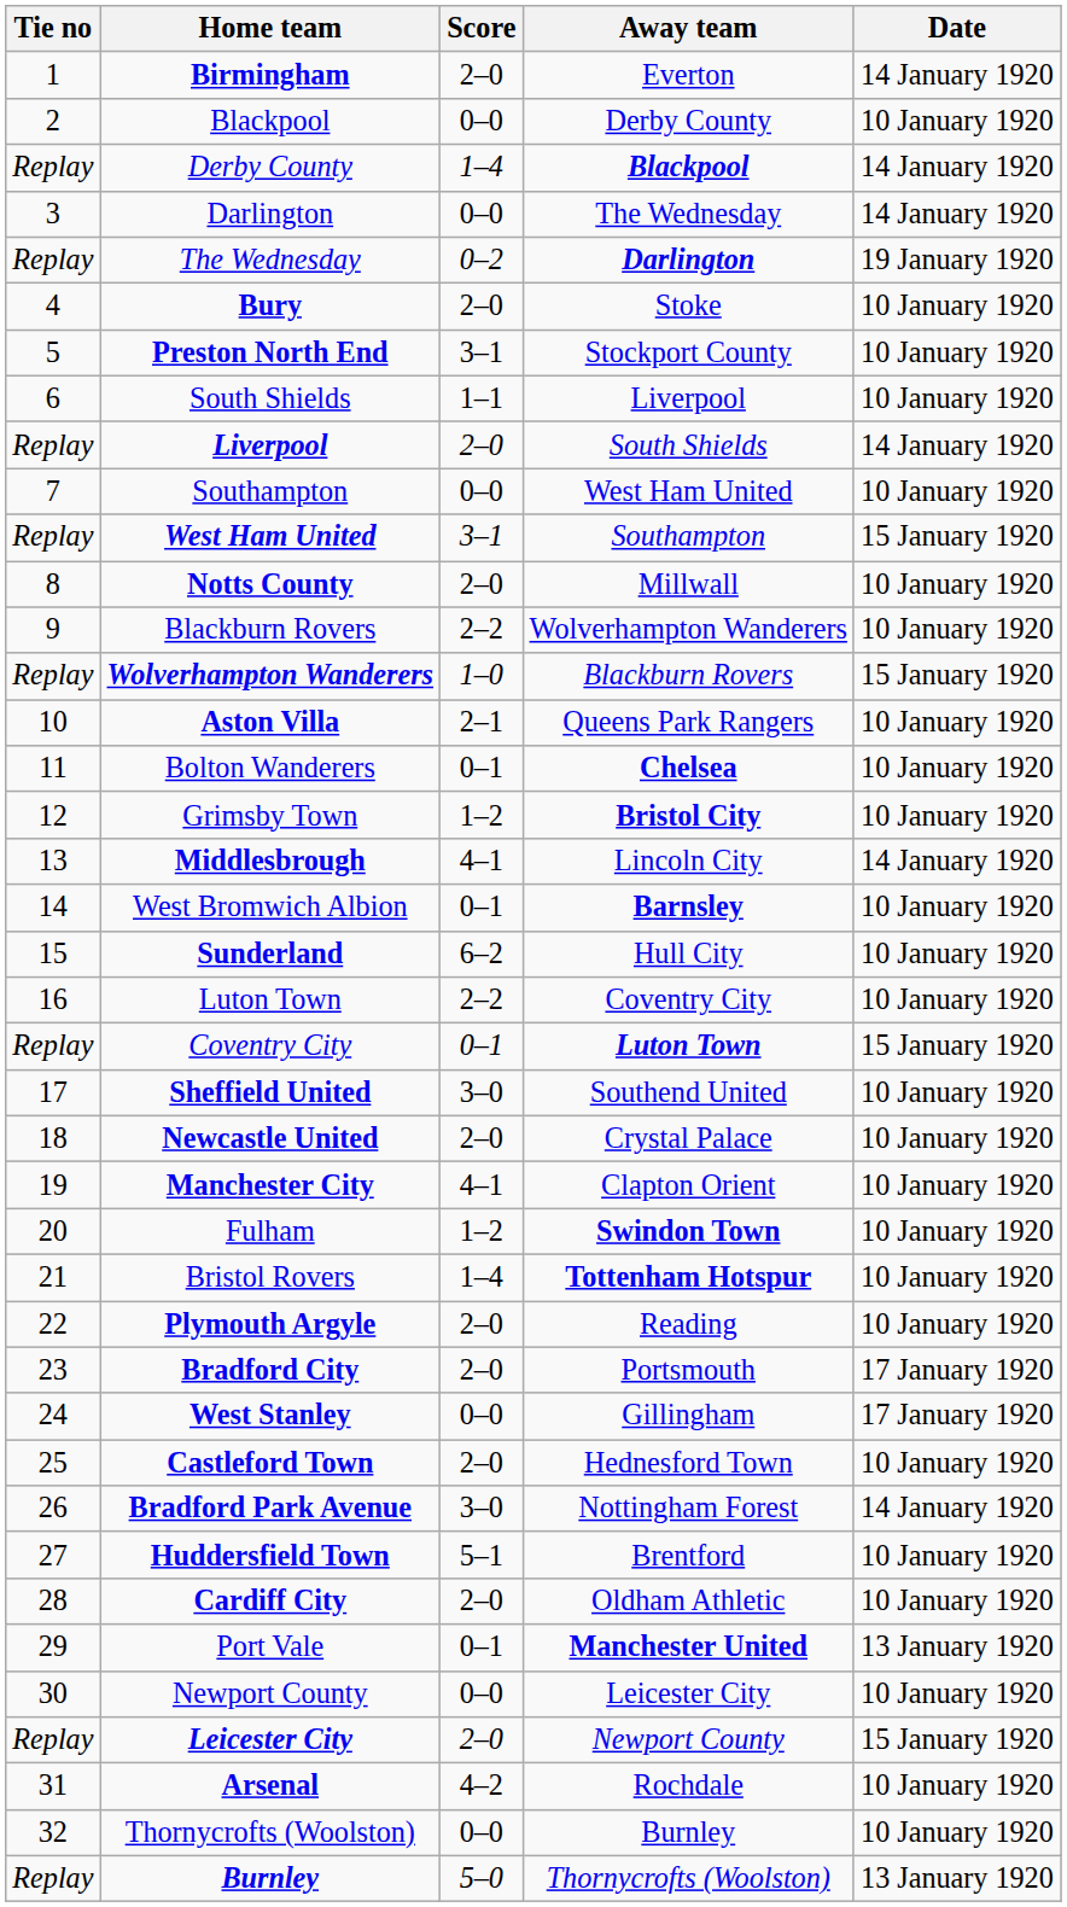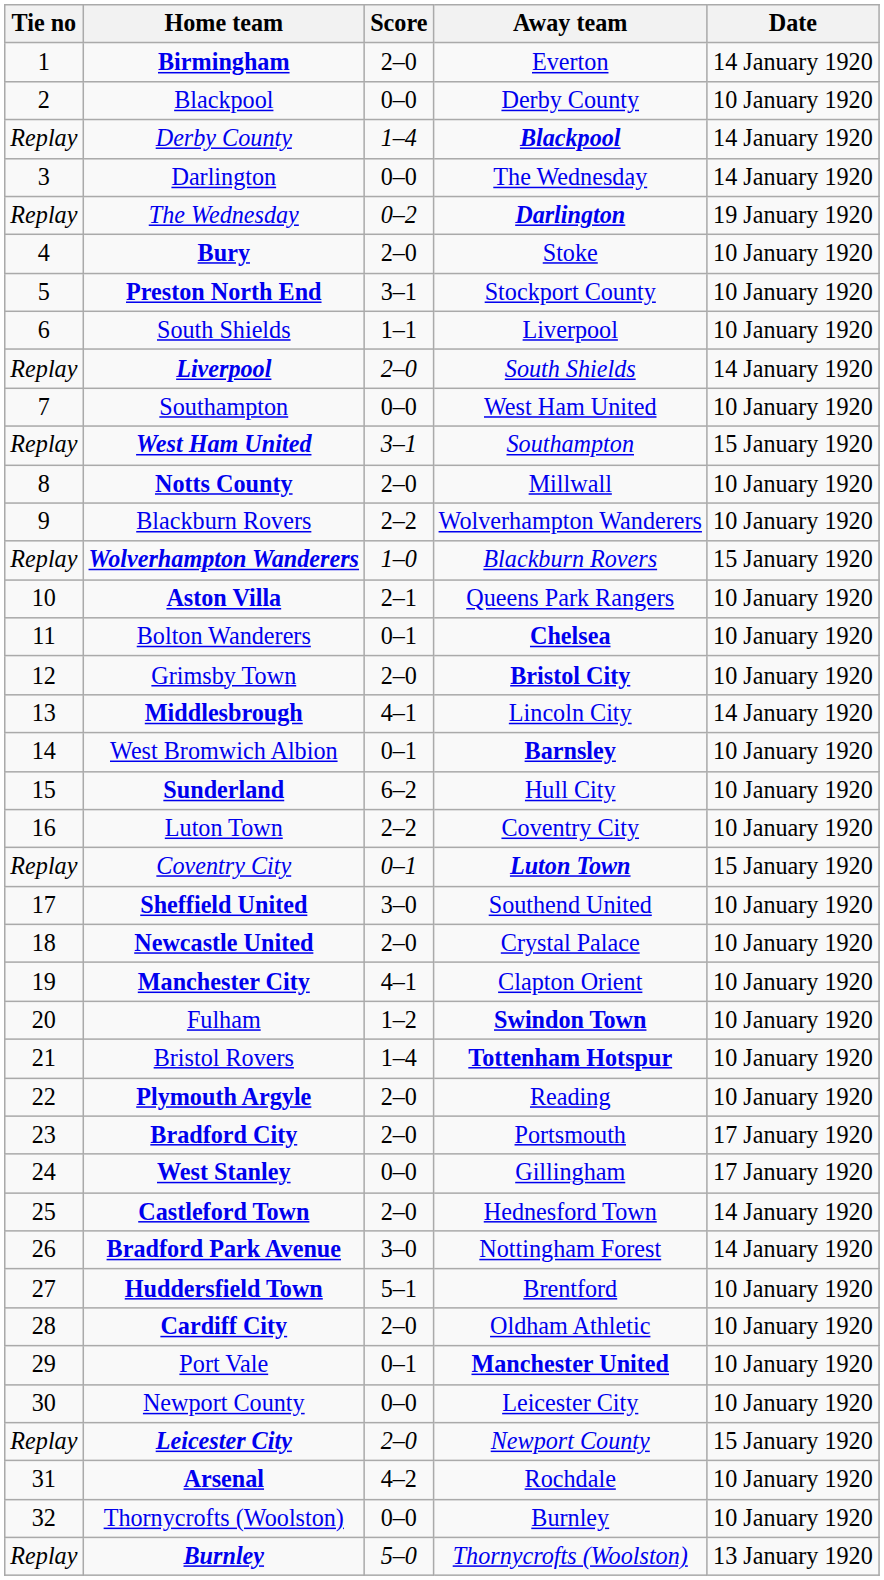Grimsby Town | Score: 1–2 -> 2–0
Castleford Town | Date: 10 January 1920 -> 14 January 1920
Port Vale | Date: 13 January 1920 -> 10 January 1920
